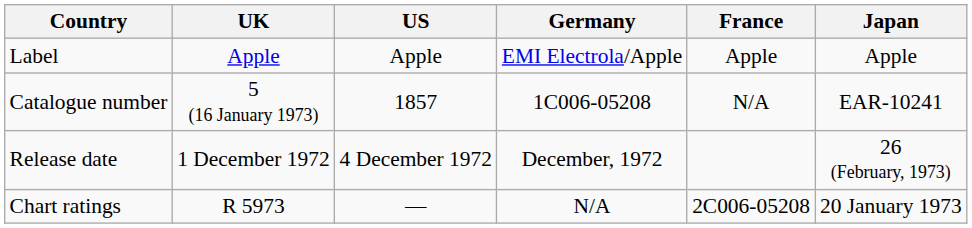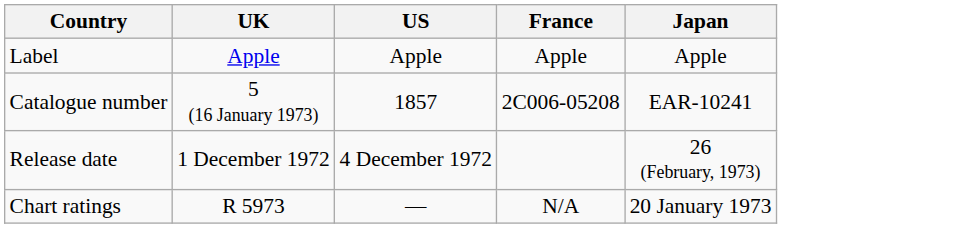- column: Germany | EMI Electrola/Apple | 1C006-05208 | December, 1972 | N/A
Catalogue number | France: N/A -> 2C006-05208
Chart ratings | France: 2C006-05208 -> N/A
